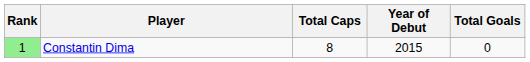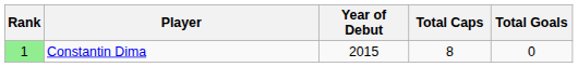columns swapped: Year of Debut <-> Total Caps
